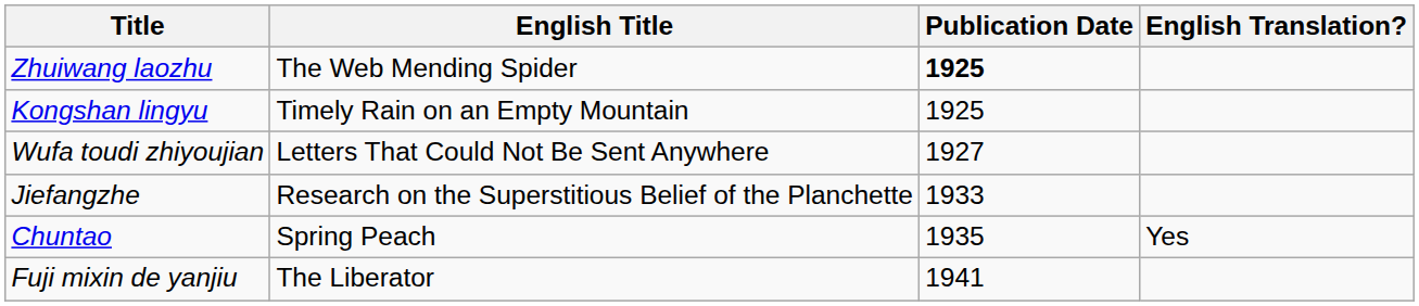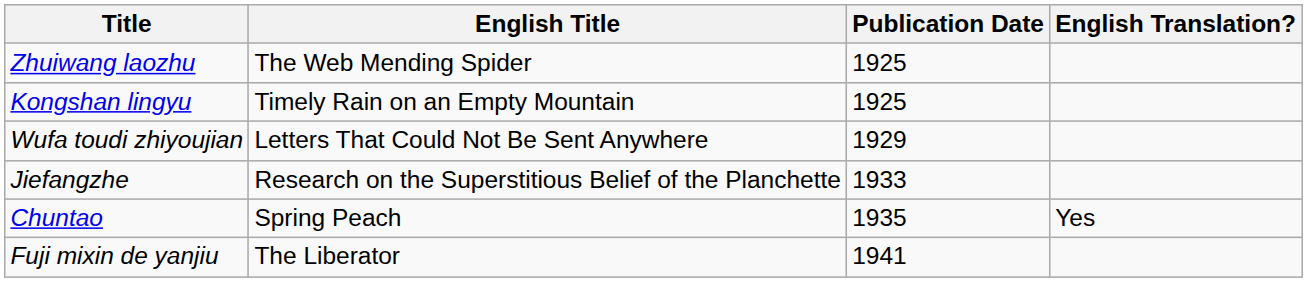Zhuiwang laozhu | Publication Date: bold -> normal
Wufa toudi zhiyoujian | Publication Date: 1927 -> 1929
